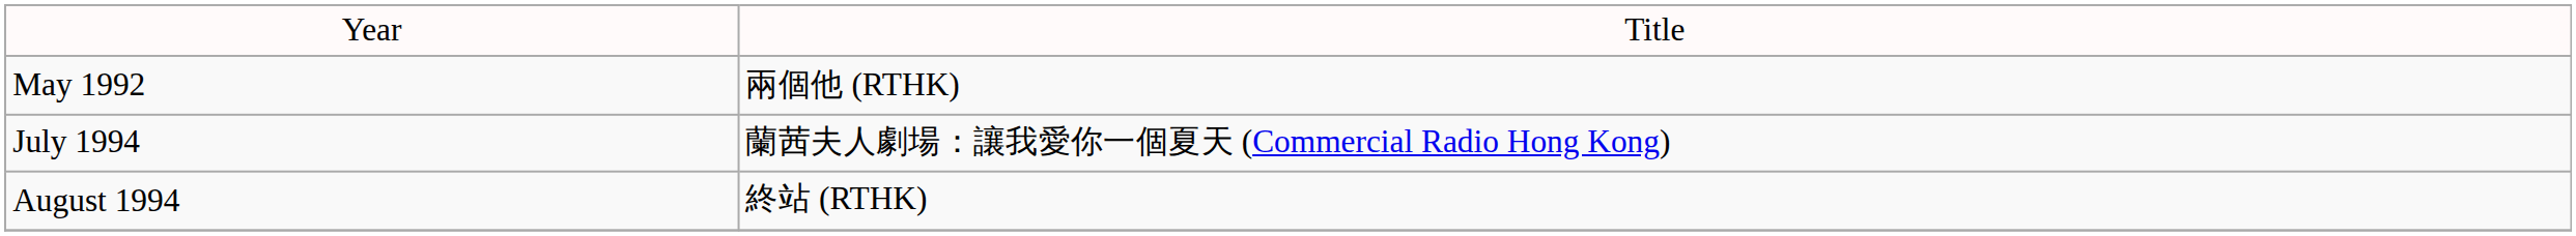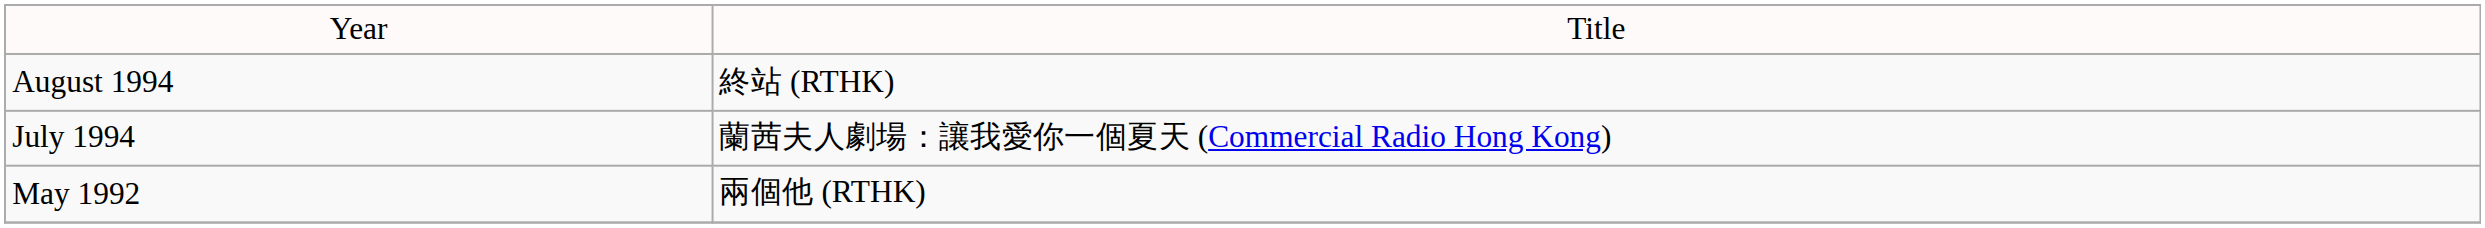rows swapped: May 1992 <-> August 1994
